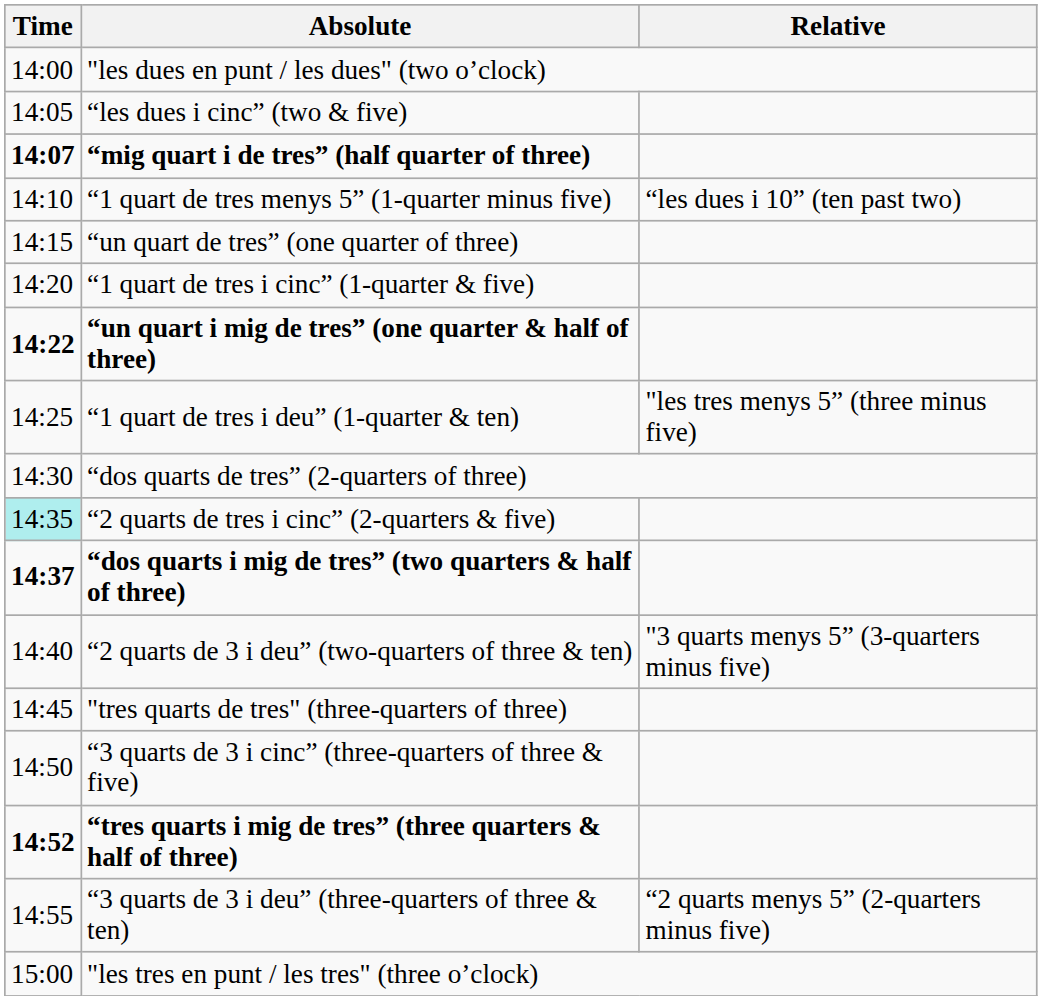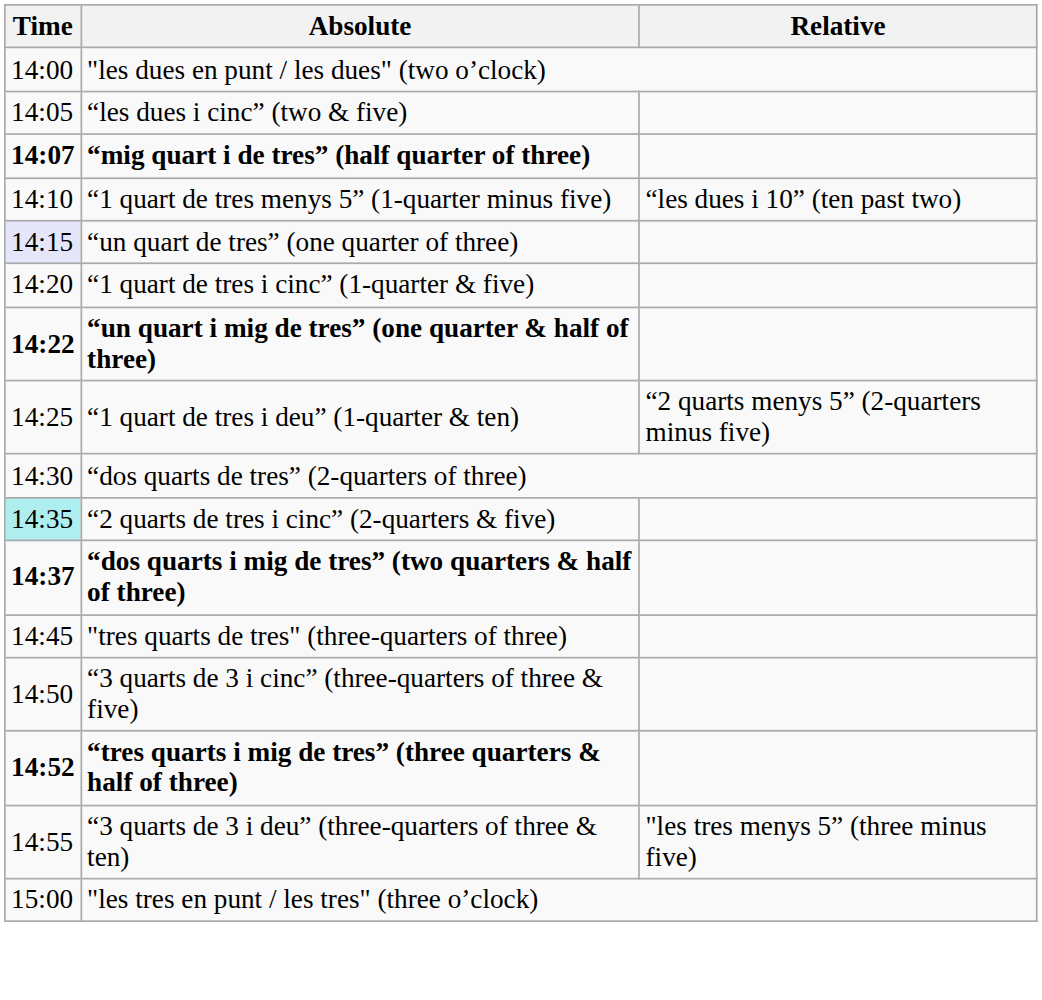“un quart de tres” (one quarter of three) | Time: no background -> lavender background
“1 quart de tres i deu” (1-quarter & ten) | Relative: "les tres menys 5” (three minus five) -> “2 quarts menys 5” (2-quarters minus five)
- row: 14:40 | “2 quarts de 3 i deu” (two-quarters of three & ten) | "3 quarts menys 5” (3-quarters minus five)
“3 quarts de 3 i deu” (three-quarters of three & ten) | Relative: “2 quarts menys 5” (2-quarters minus five) -> "les tres menys 5” (three minus five)
